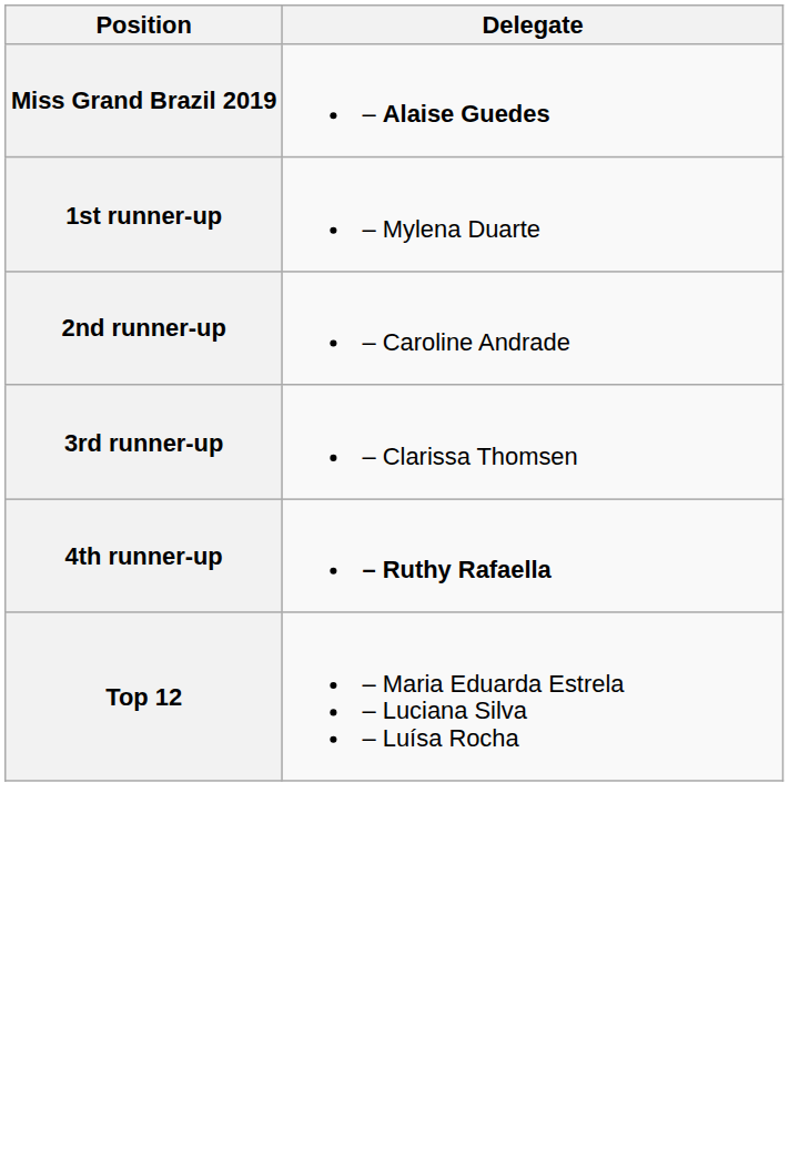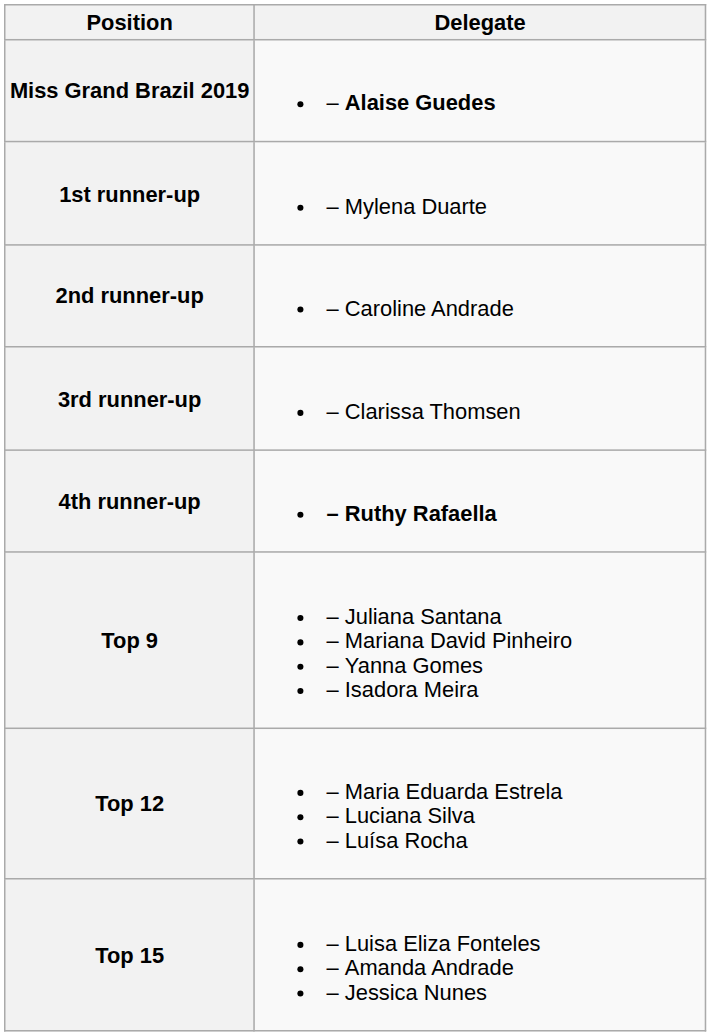+ row: Top 9 | – Juliana Santana – Mariana David Pinheiro – Yanna Gomes – Isadora Meira
+ row: Top 15 | – Luisa Eliza Fonteles – Amanda Andrade – Jessica Nunes
